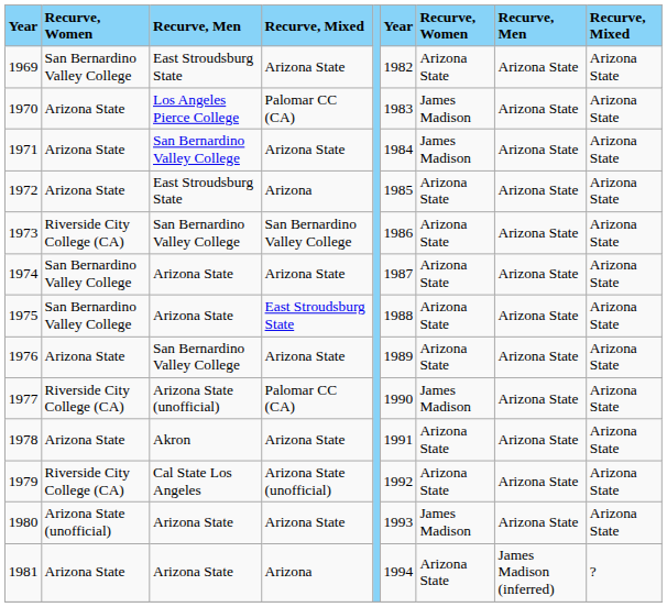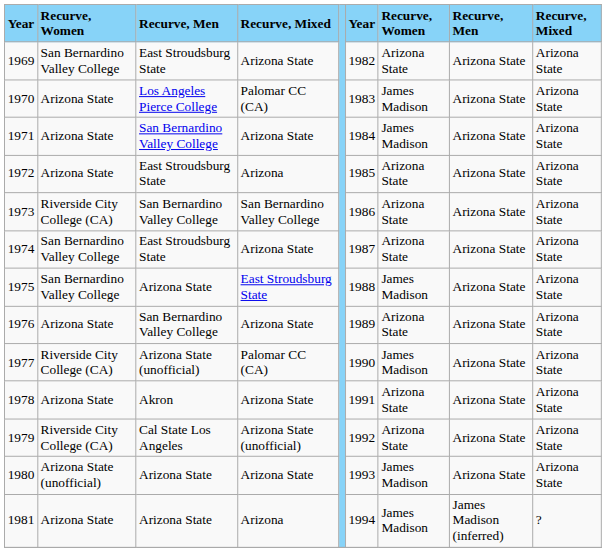1974 | column 3: Arizona State -> East Stroudsburg State
1975 | column 7: Arizona State -> James Madison
1981 | column 7: Arizona State -> James Madison
